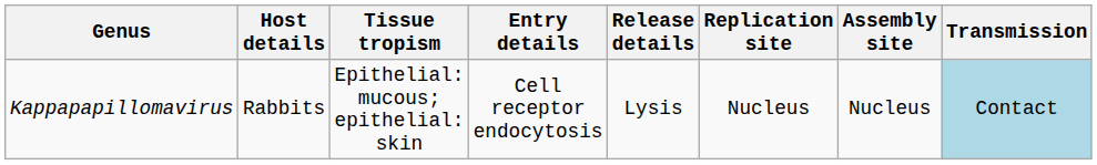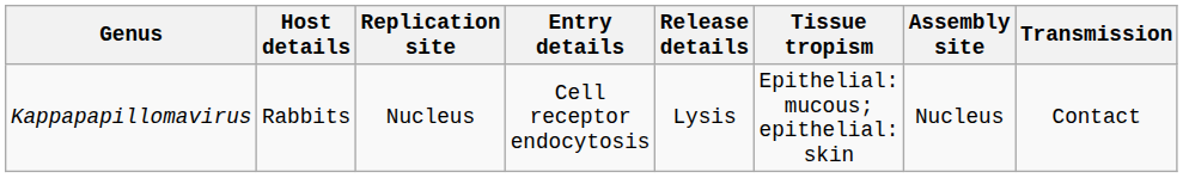columns swapped: Tissue tropism <-> Replication site
Kappapapillomavirus | Transmission: lightblue background -> no background
